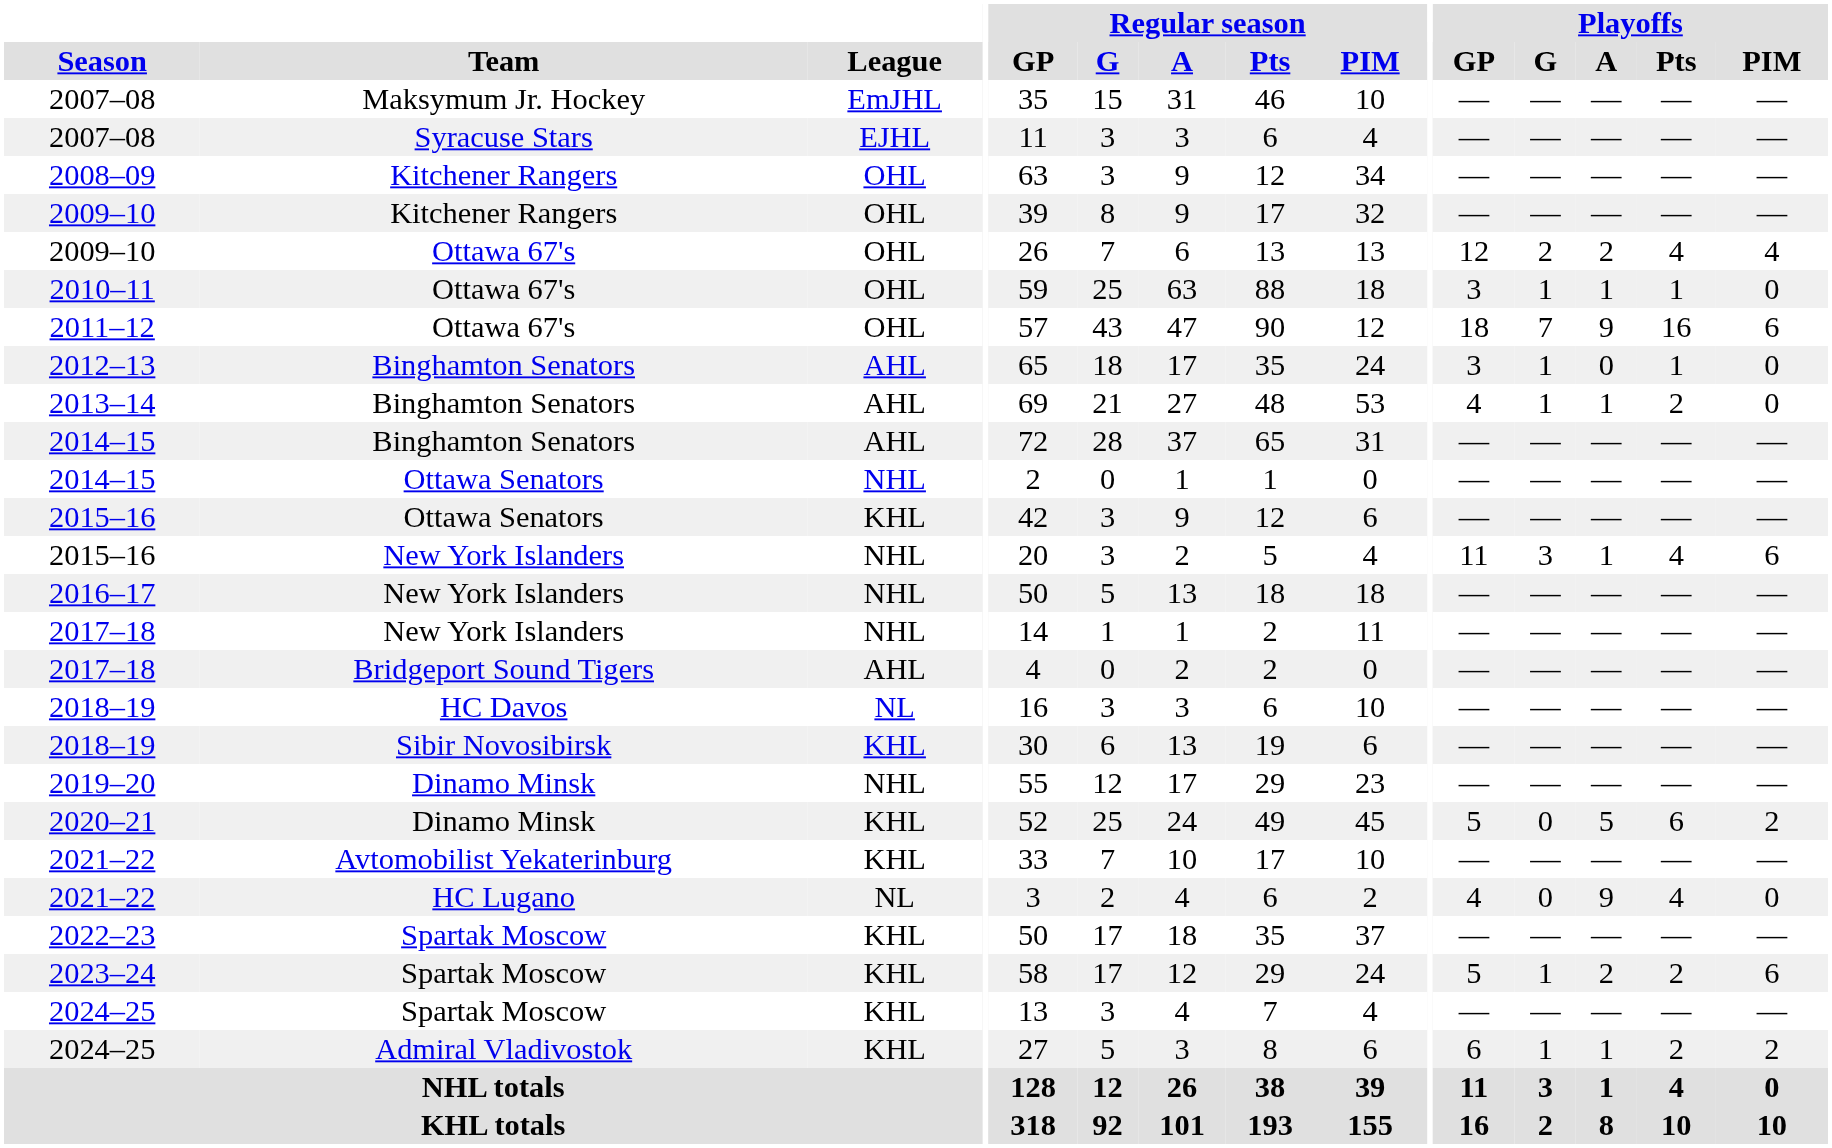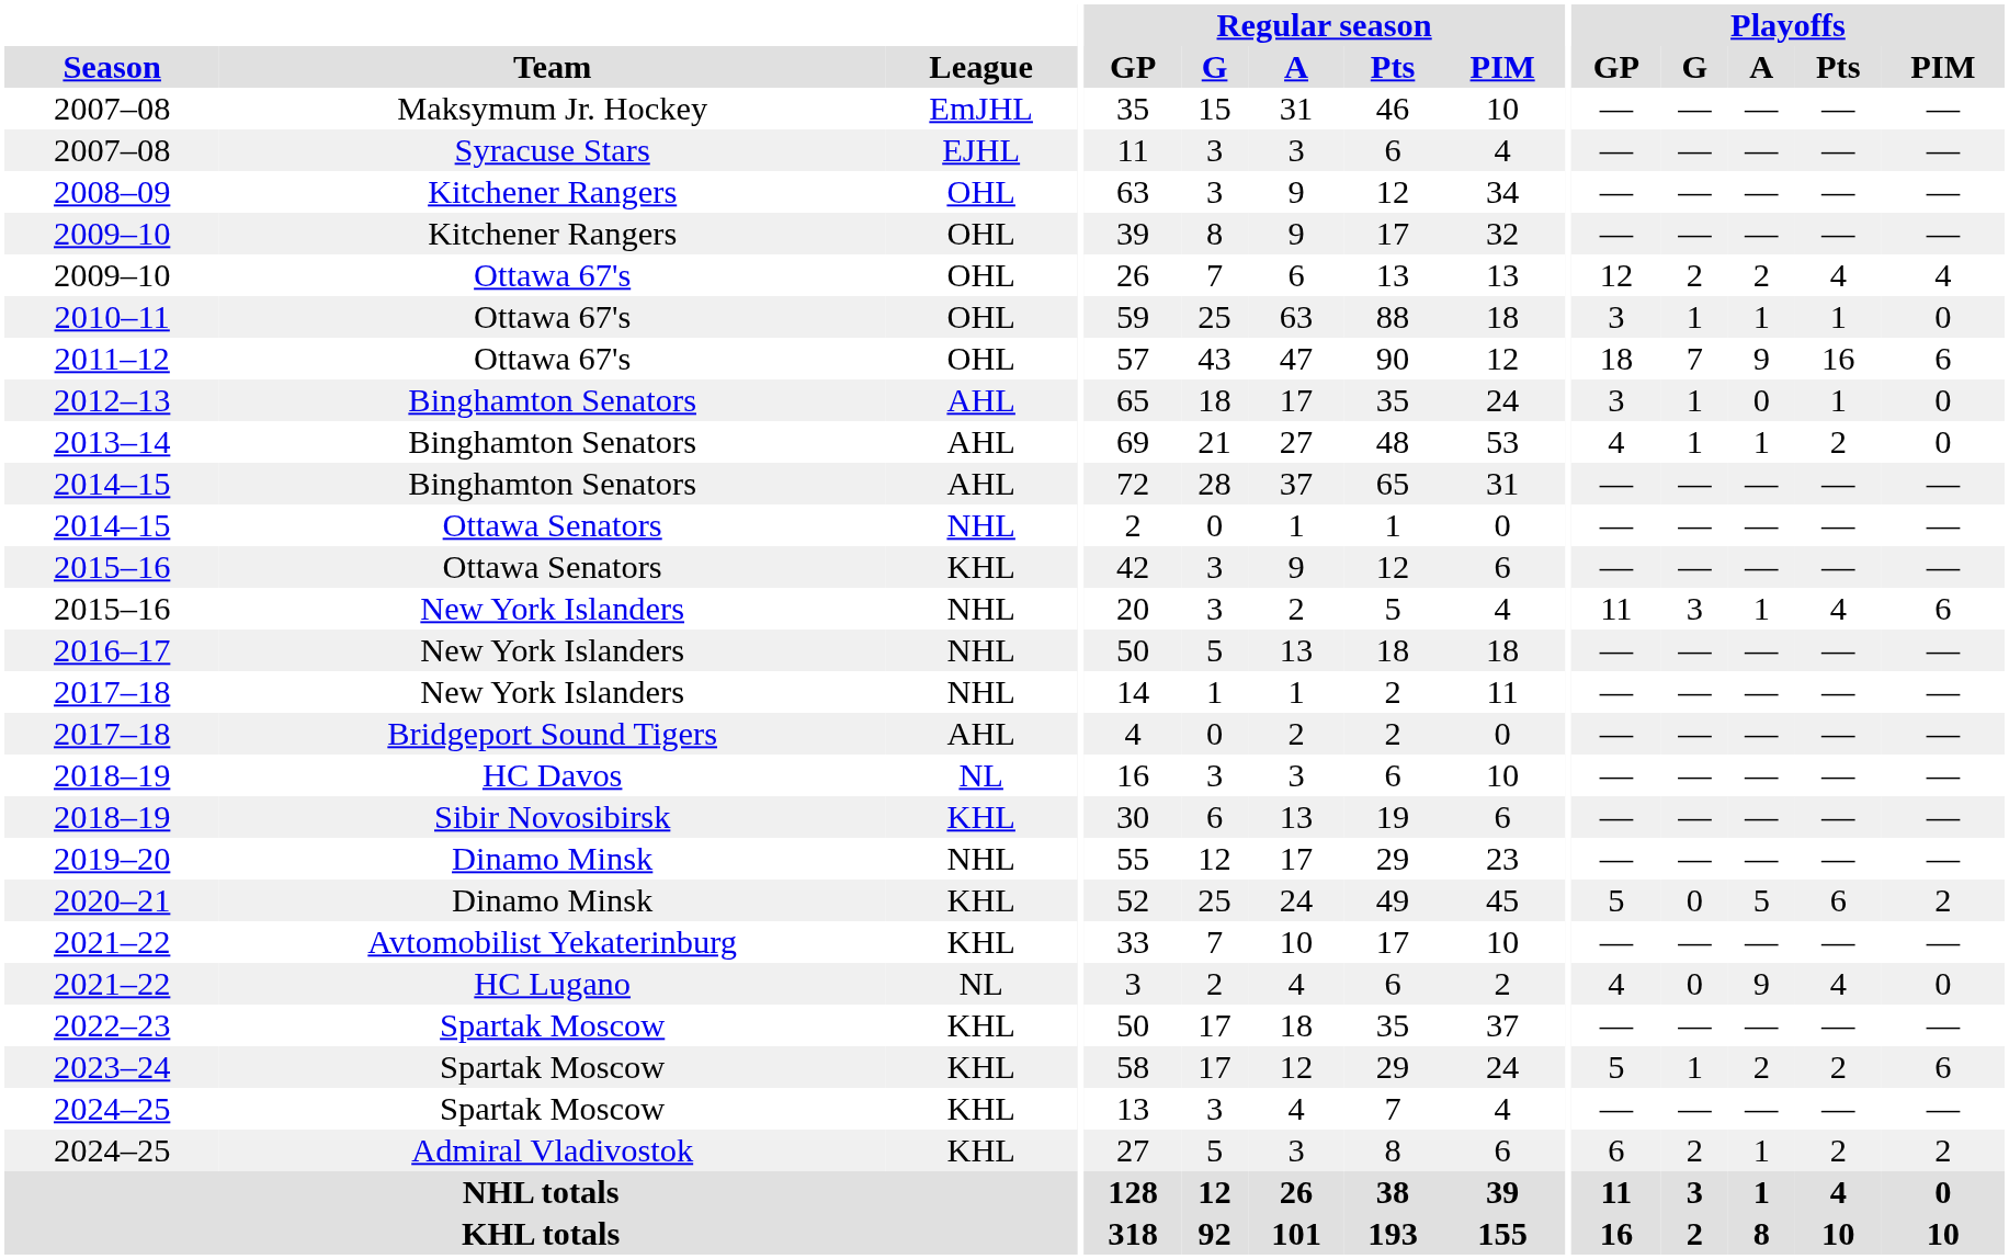2024–25 / Admiral Vladivostok | Playoffs / G: 1 -> 2
